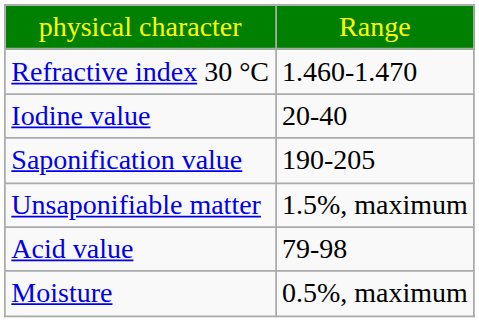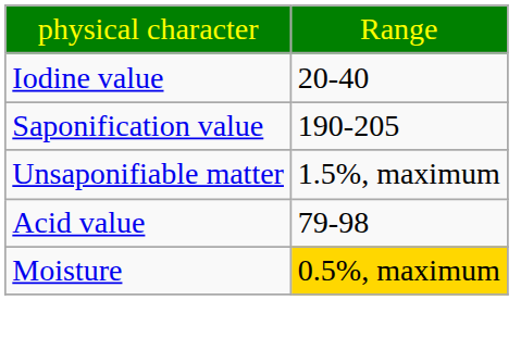- row: Refractive index 30 °C | 1.460-1.470
Moisture | column 2: no background -> gold background
